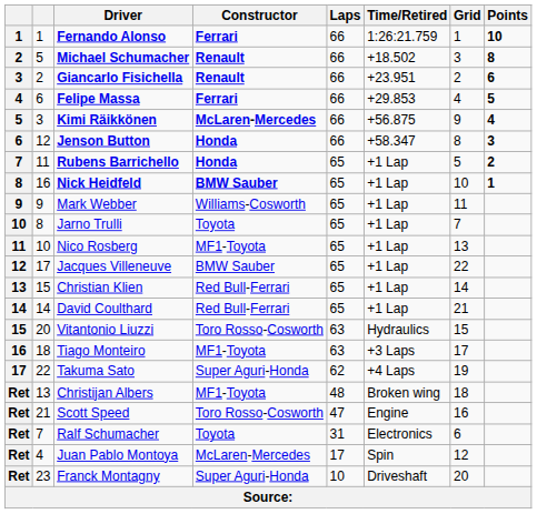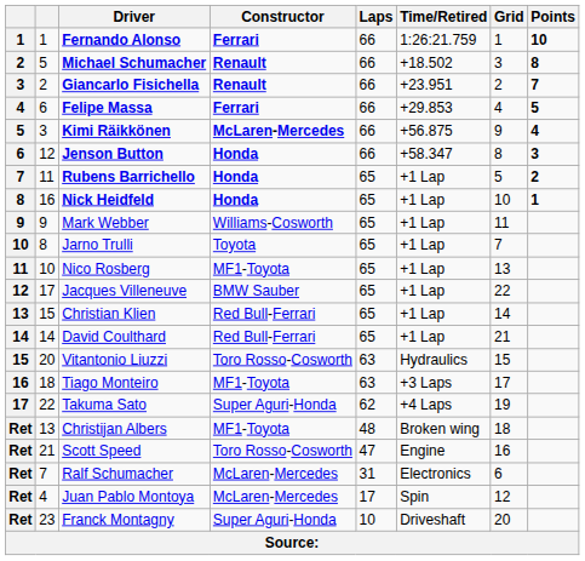Giancarlo Fisichella | Points: 6 -> 7
Nick Heidfeld | Constructor: BMW Sauber -> Honda
Ralf Schumacher | Constructor: Toyota -> McLaren-Mercedes
